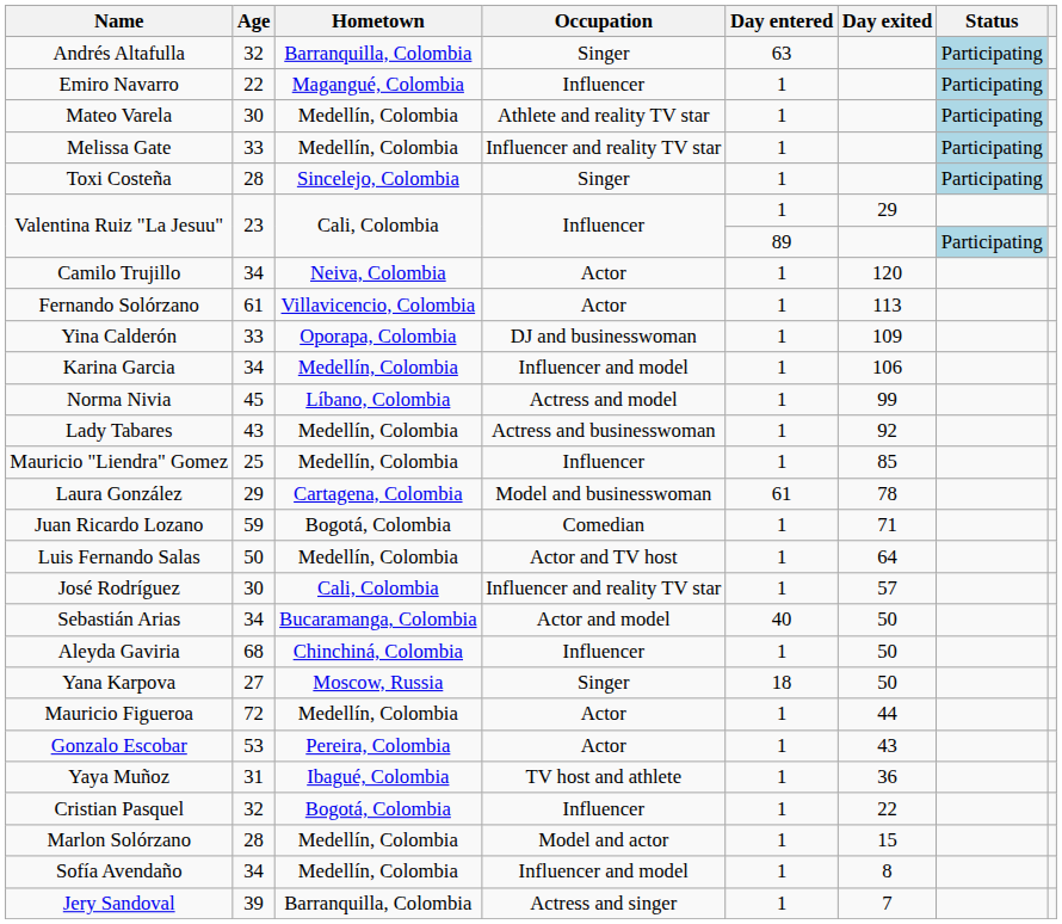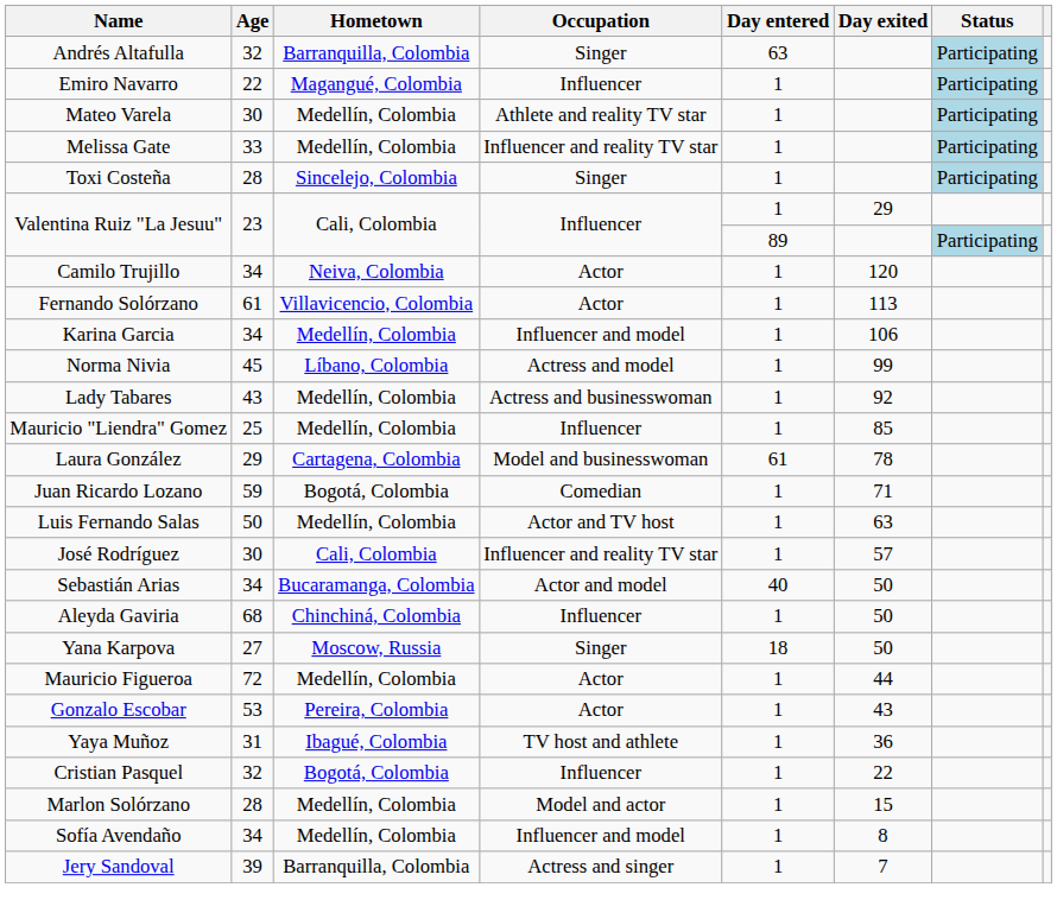- row: Yina Calderón | 33 | Oporapa, Colombia | DJ and businesswoman | 1 | 109
Luis Fernando Salas | Day exited: 64 -> 63
